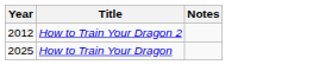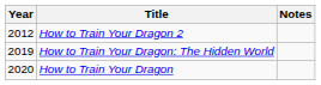+ row: 2019 | How to Train Your Dragon: The Hidden World
How to Train Your Dragon | Year: 2025 -> 2020
